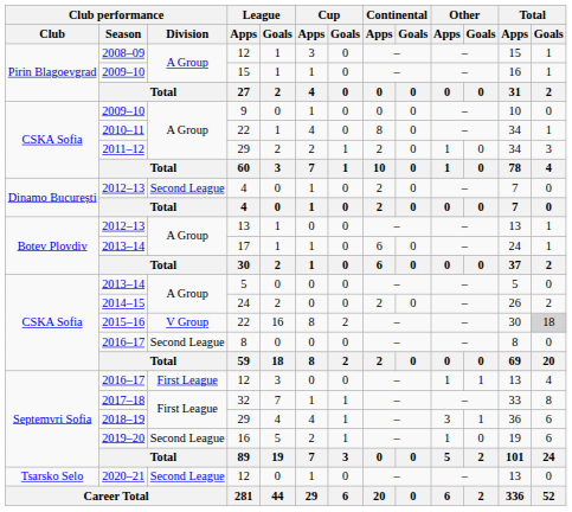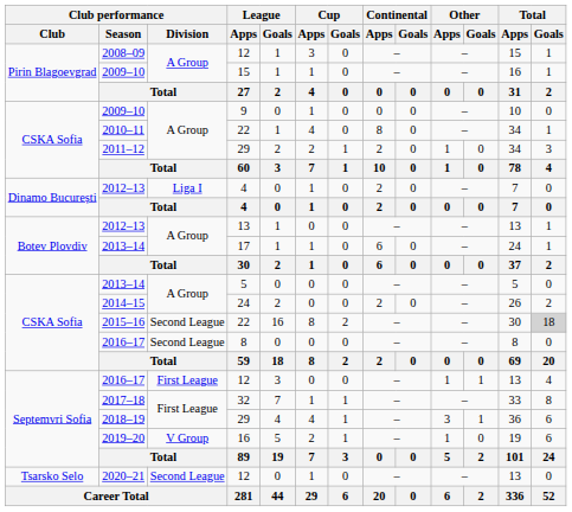2012–13 / 4 | Club performance / Division: Second League -> Liga I
2015–16 | Club performance / Division: V Group -> Second League
2019–20 | Club performance / Division: Second League -> V Group
